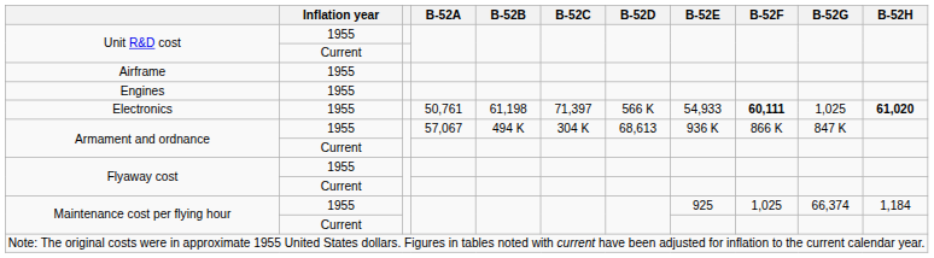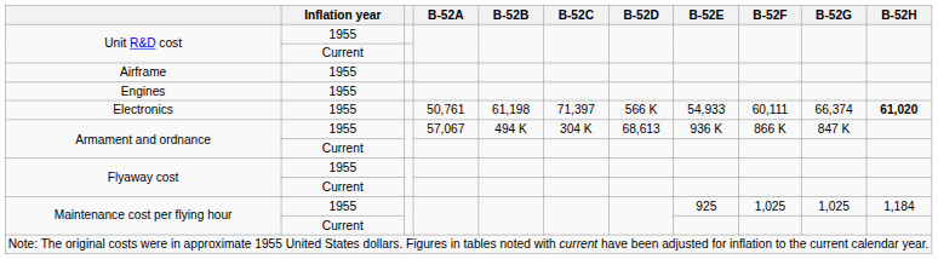Electronics | B-52F: bold -> normal
Electronics | B-52G: 1,025 -> 66,374
Maintenance cost per flying hour / 1955 | B-52G: 66,374 -> 1,025
